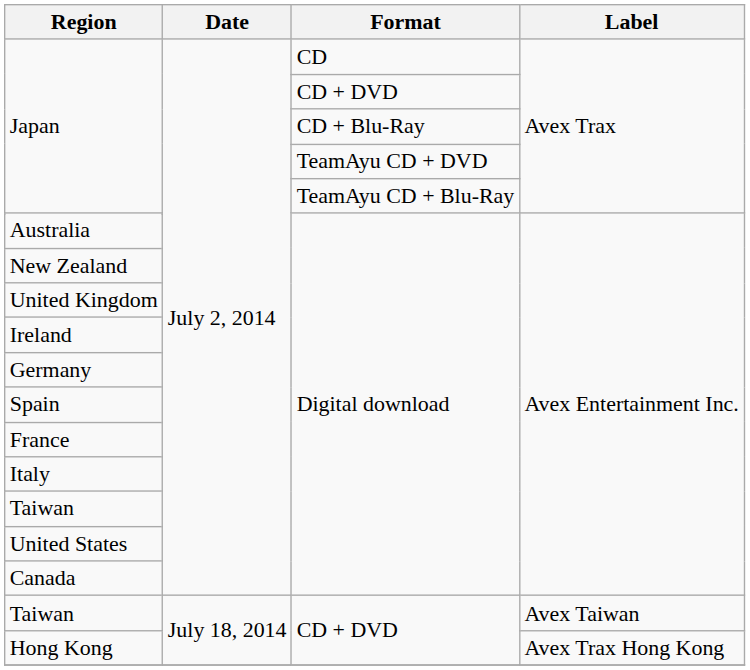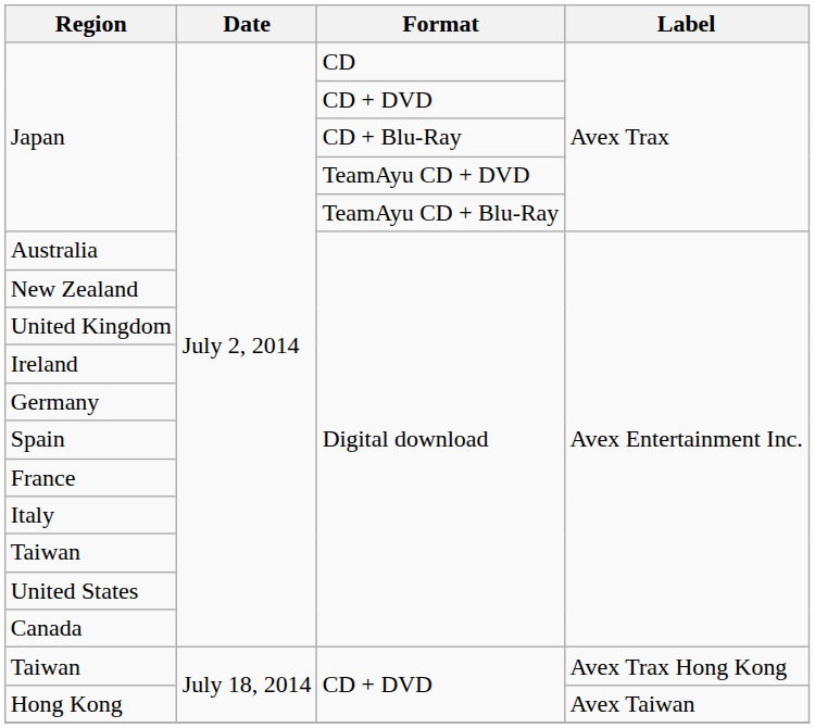Taiwan / CD + DVD | Label: Avex Taiwan -> Avex Trax Hong Kong
Hong Kong | Label: Avex Trax Hong Kong -> Avex Taiwan
